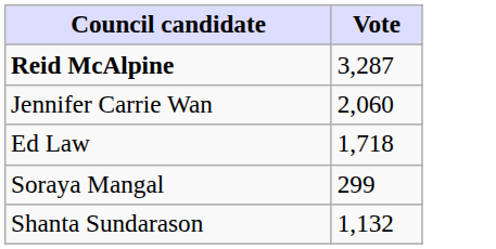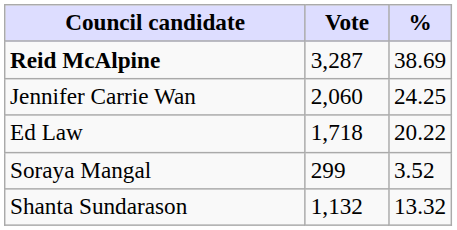+ column: % | 38.69 | 24.25 | 20.22 | 3.52 | 13.32
